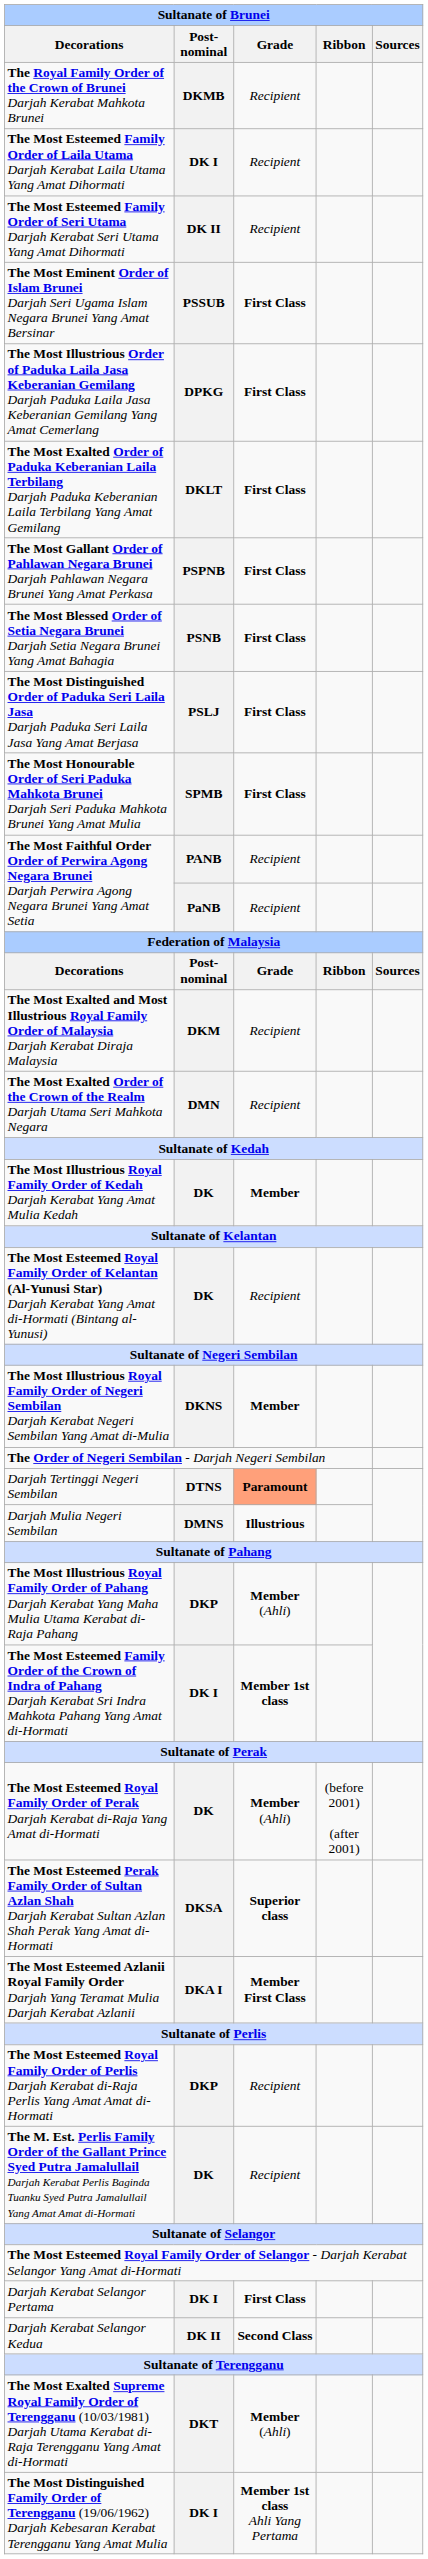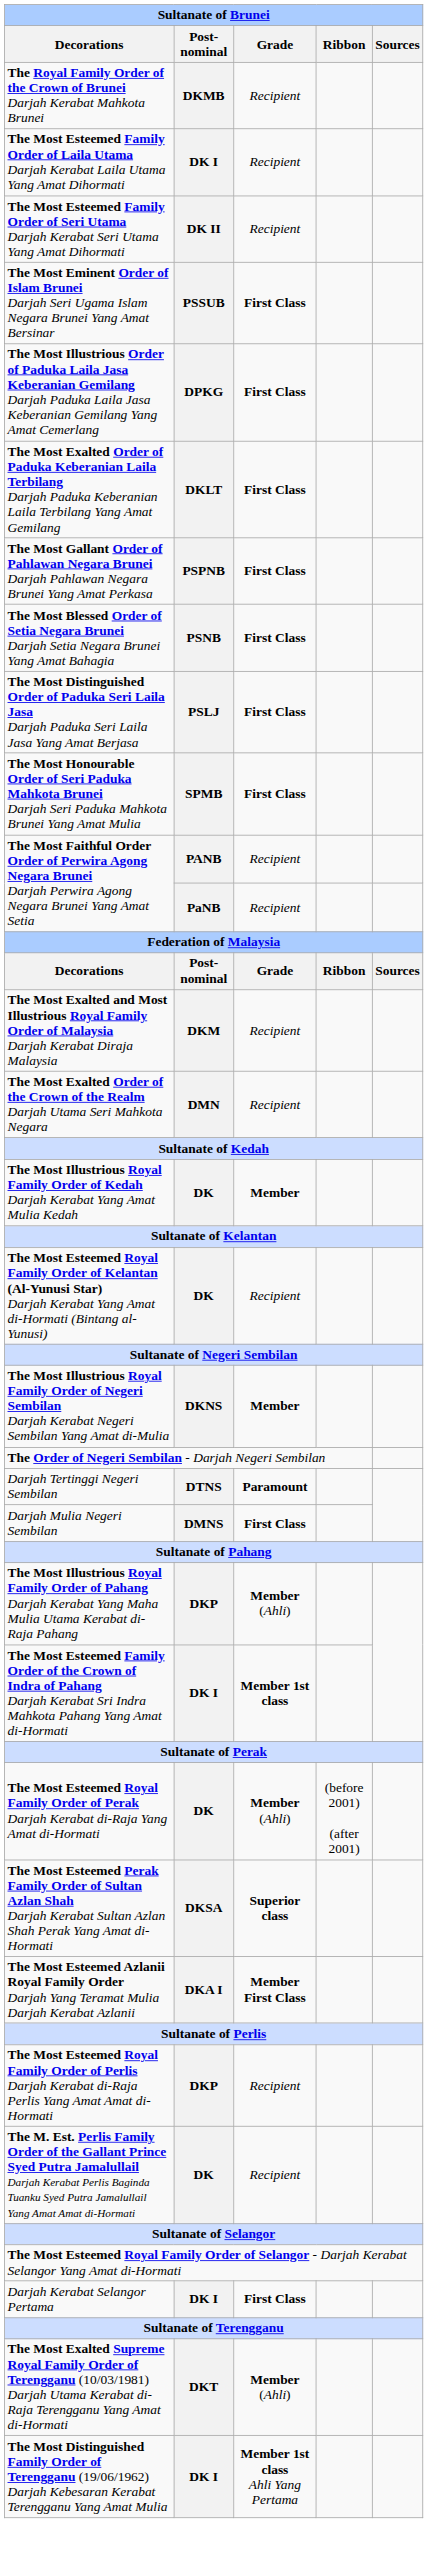Darjah Tertinggi Negeri Sembilan | Grade: lightsalmon background -> no background
Darjah Mulia Negeri Sembilan | Grade: Illustrious -> First Class
- row: Darjah Kerabat Selangor Kedua | DK II | Second Class
